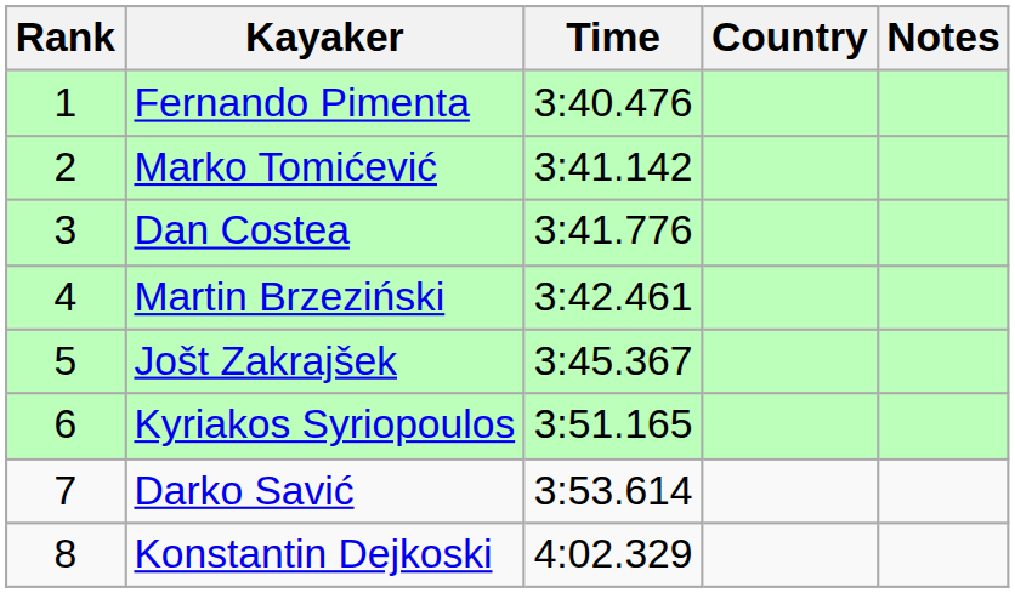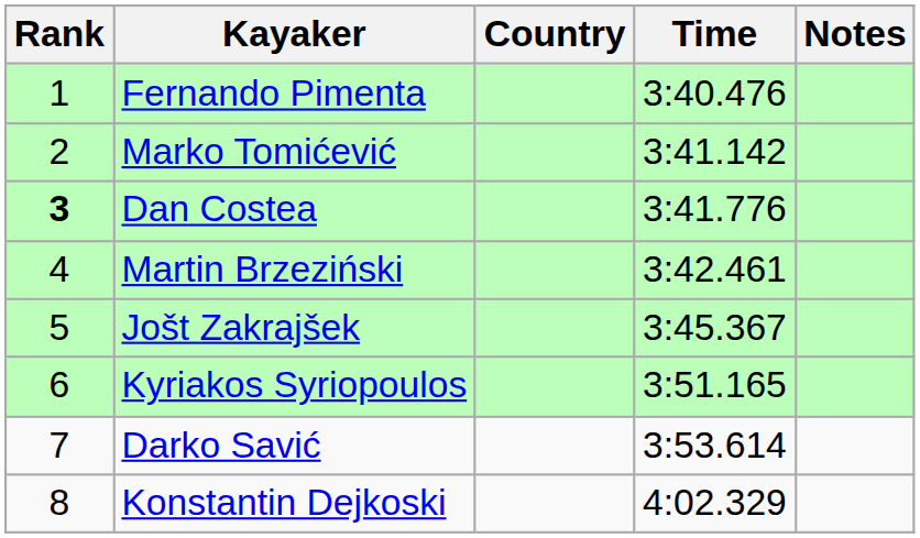columns swapped: Country <-> Time
Dan Costea | Rank: normal -> bold
